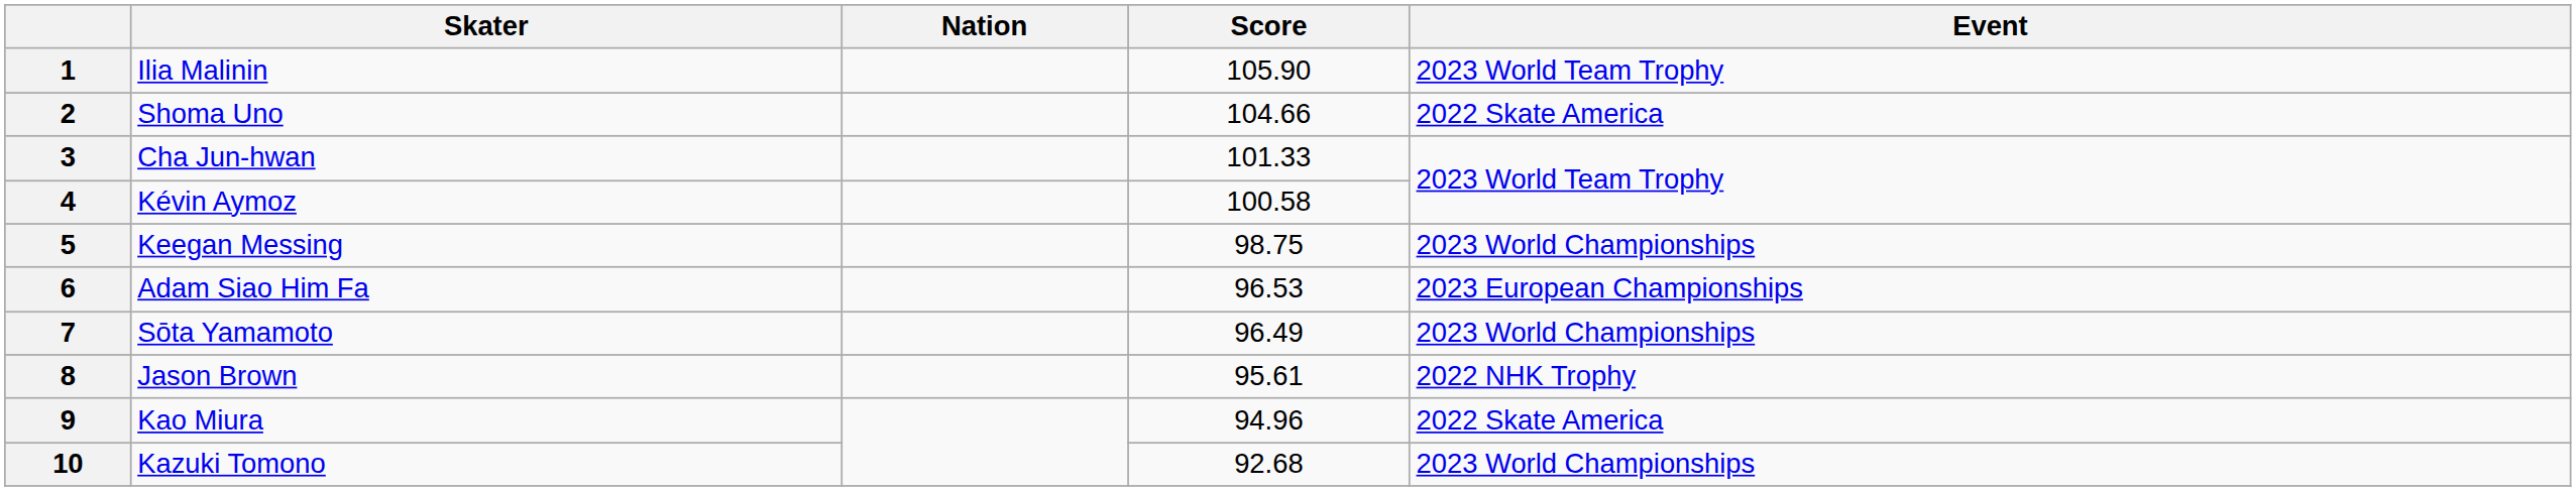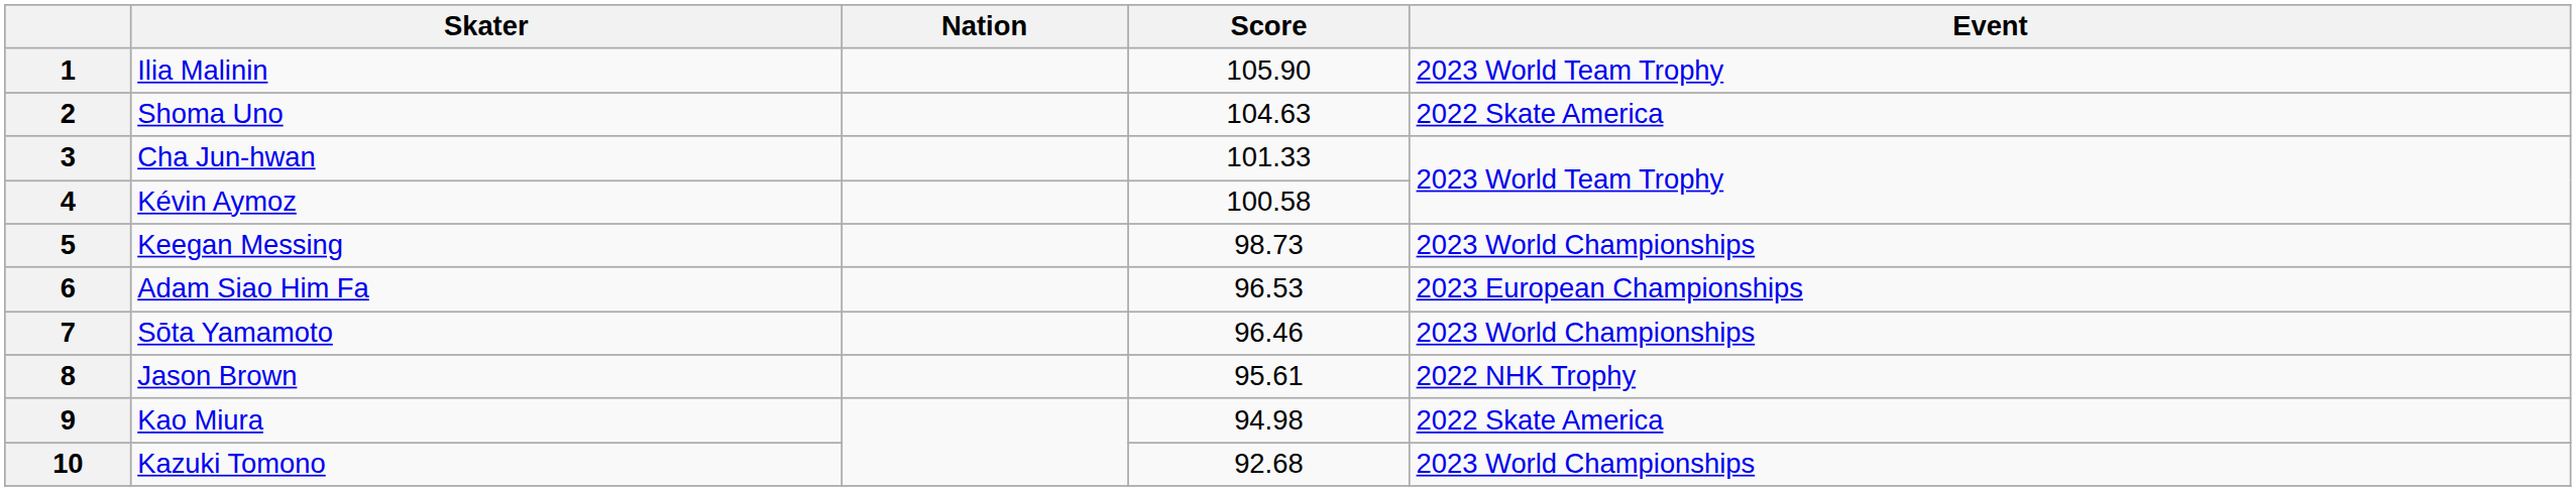2 | Score: 104.66 -> 104.63
5 | Score: 98.75 -> 98.73
7 | Score: 96.49 -> 96.46
9 | Score: 94.96 -> 94.98
